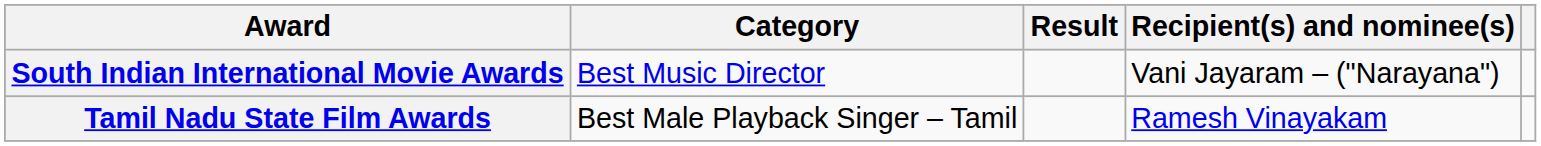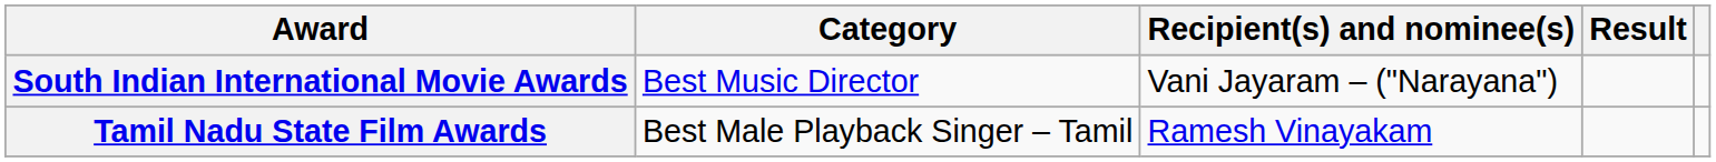columns swapped: Recipient(s) and nominee(s) <-> Result
